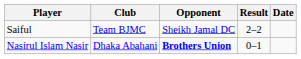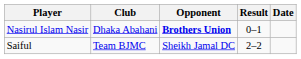rows swapped: Saiful <-> Nasirul Islam Nasir
